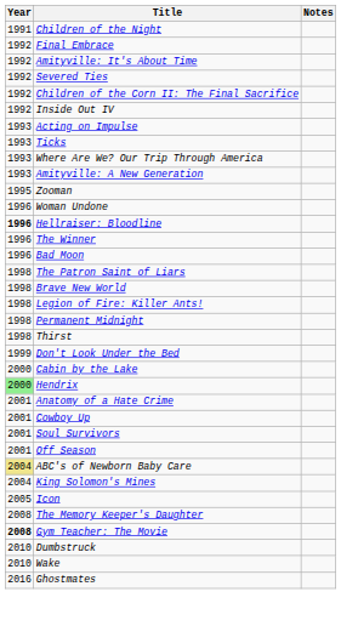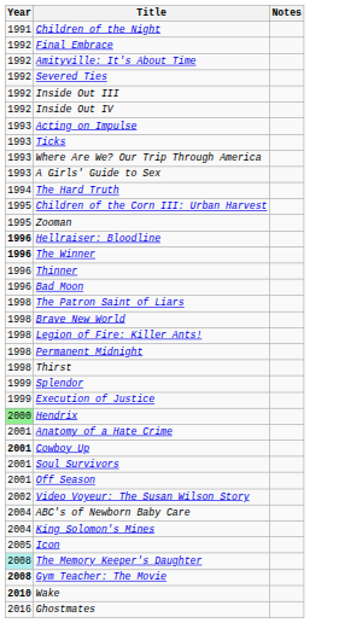+ row: 1992 | Inside Out III
- row: 1992 | Children of the Corn II: The Final Sacrifice
- row: 1993 | Amityville: A New Generation
+ row: 1993 | A Girls' Guide to Sex
+ row: 1994 | The Hard Truth
+ row: 1995 | Children of the Corn III: Urban Harvest
- row: 1996 | Woman Undone
The Winner | Year: normal -> bold
+ row: 1996 | Thinner
+ row: 1999 | Splendor
- row: 1999 | Don't Look Under the Bed
+ row: 1999 | Execution of Justice
- row: 2000 | Cabin by the Lake
Cowboy Up | Year: normal -> bold
+ row: 2002 | Video Voyeur: The Susan Wilson Story
ABC's of Newborn Baby Care | Year: khaki background -> no background
The Memory Keeper's Daughter | Year: no background -> paleturquoise background
- row: 2010 | Dumbstruck
Wake | Year: normal -> bold
